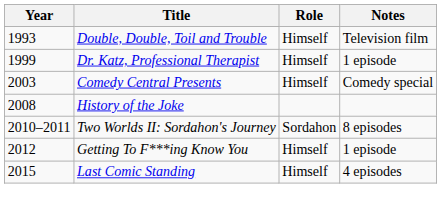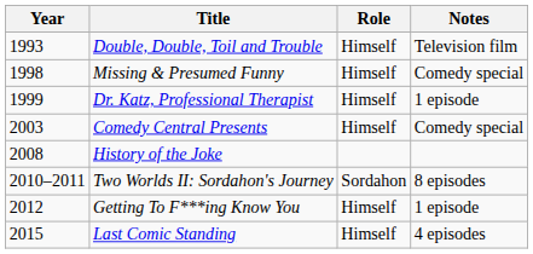+ row: 1998 | Missing & Presumed Funny | Himself | Comedy special
